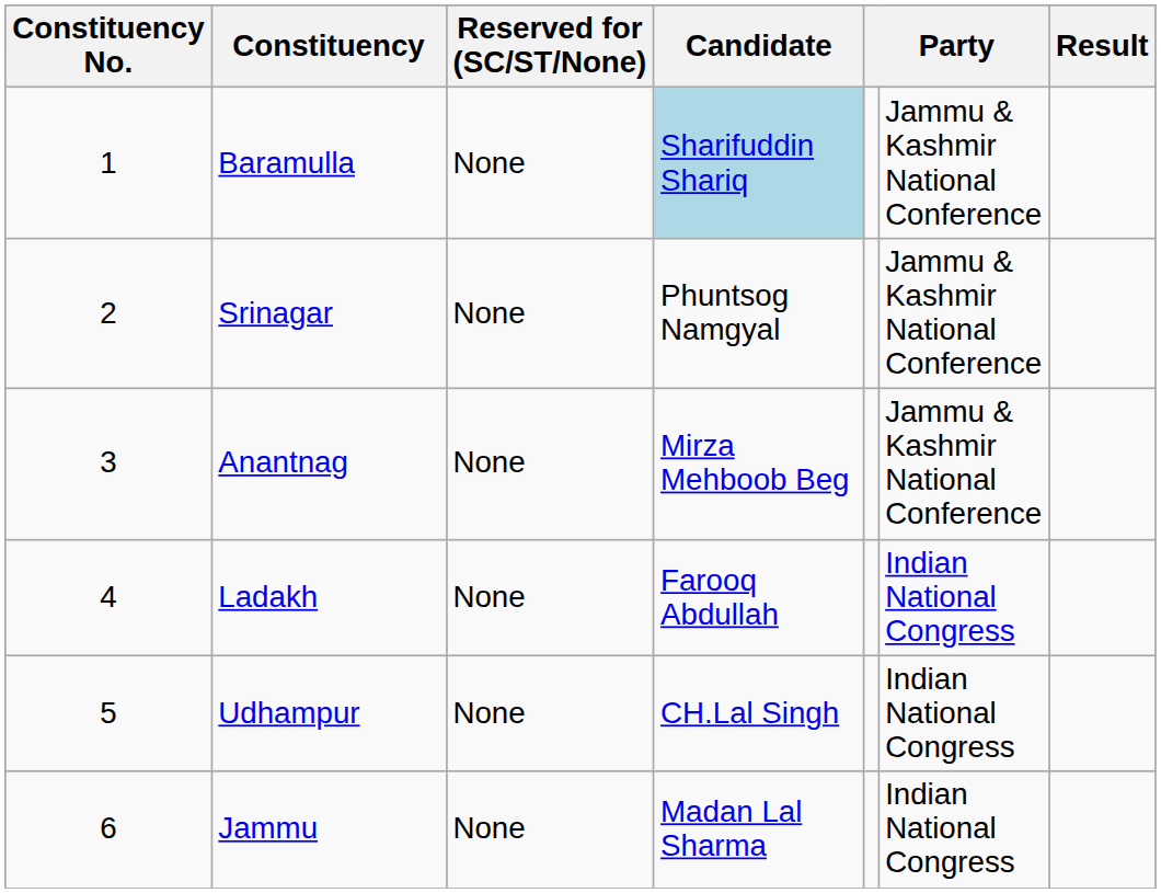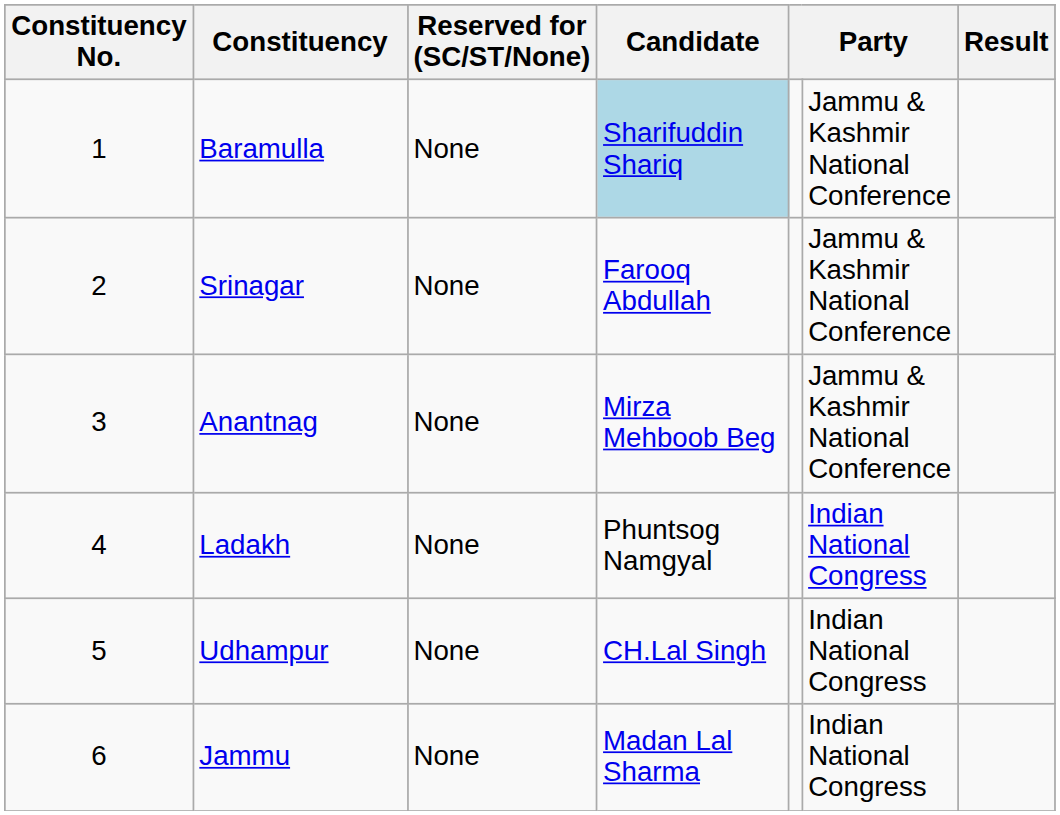Srinagar | Candidate: Phuntsog Namgyal -> Farooq Abdullah
Ladakh | Candidate: Farooq Abdullah -> Phuntsog Namgyal
